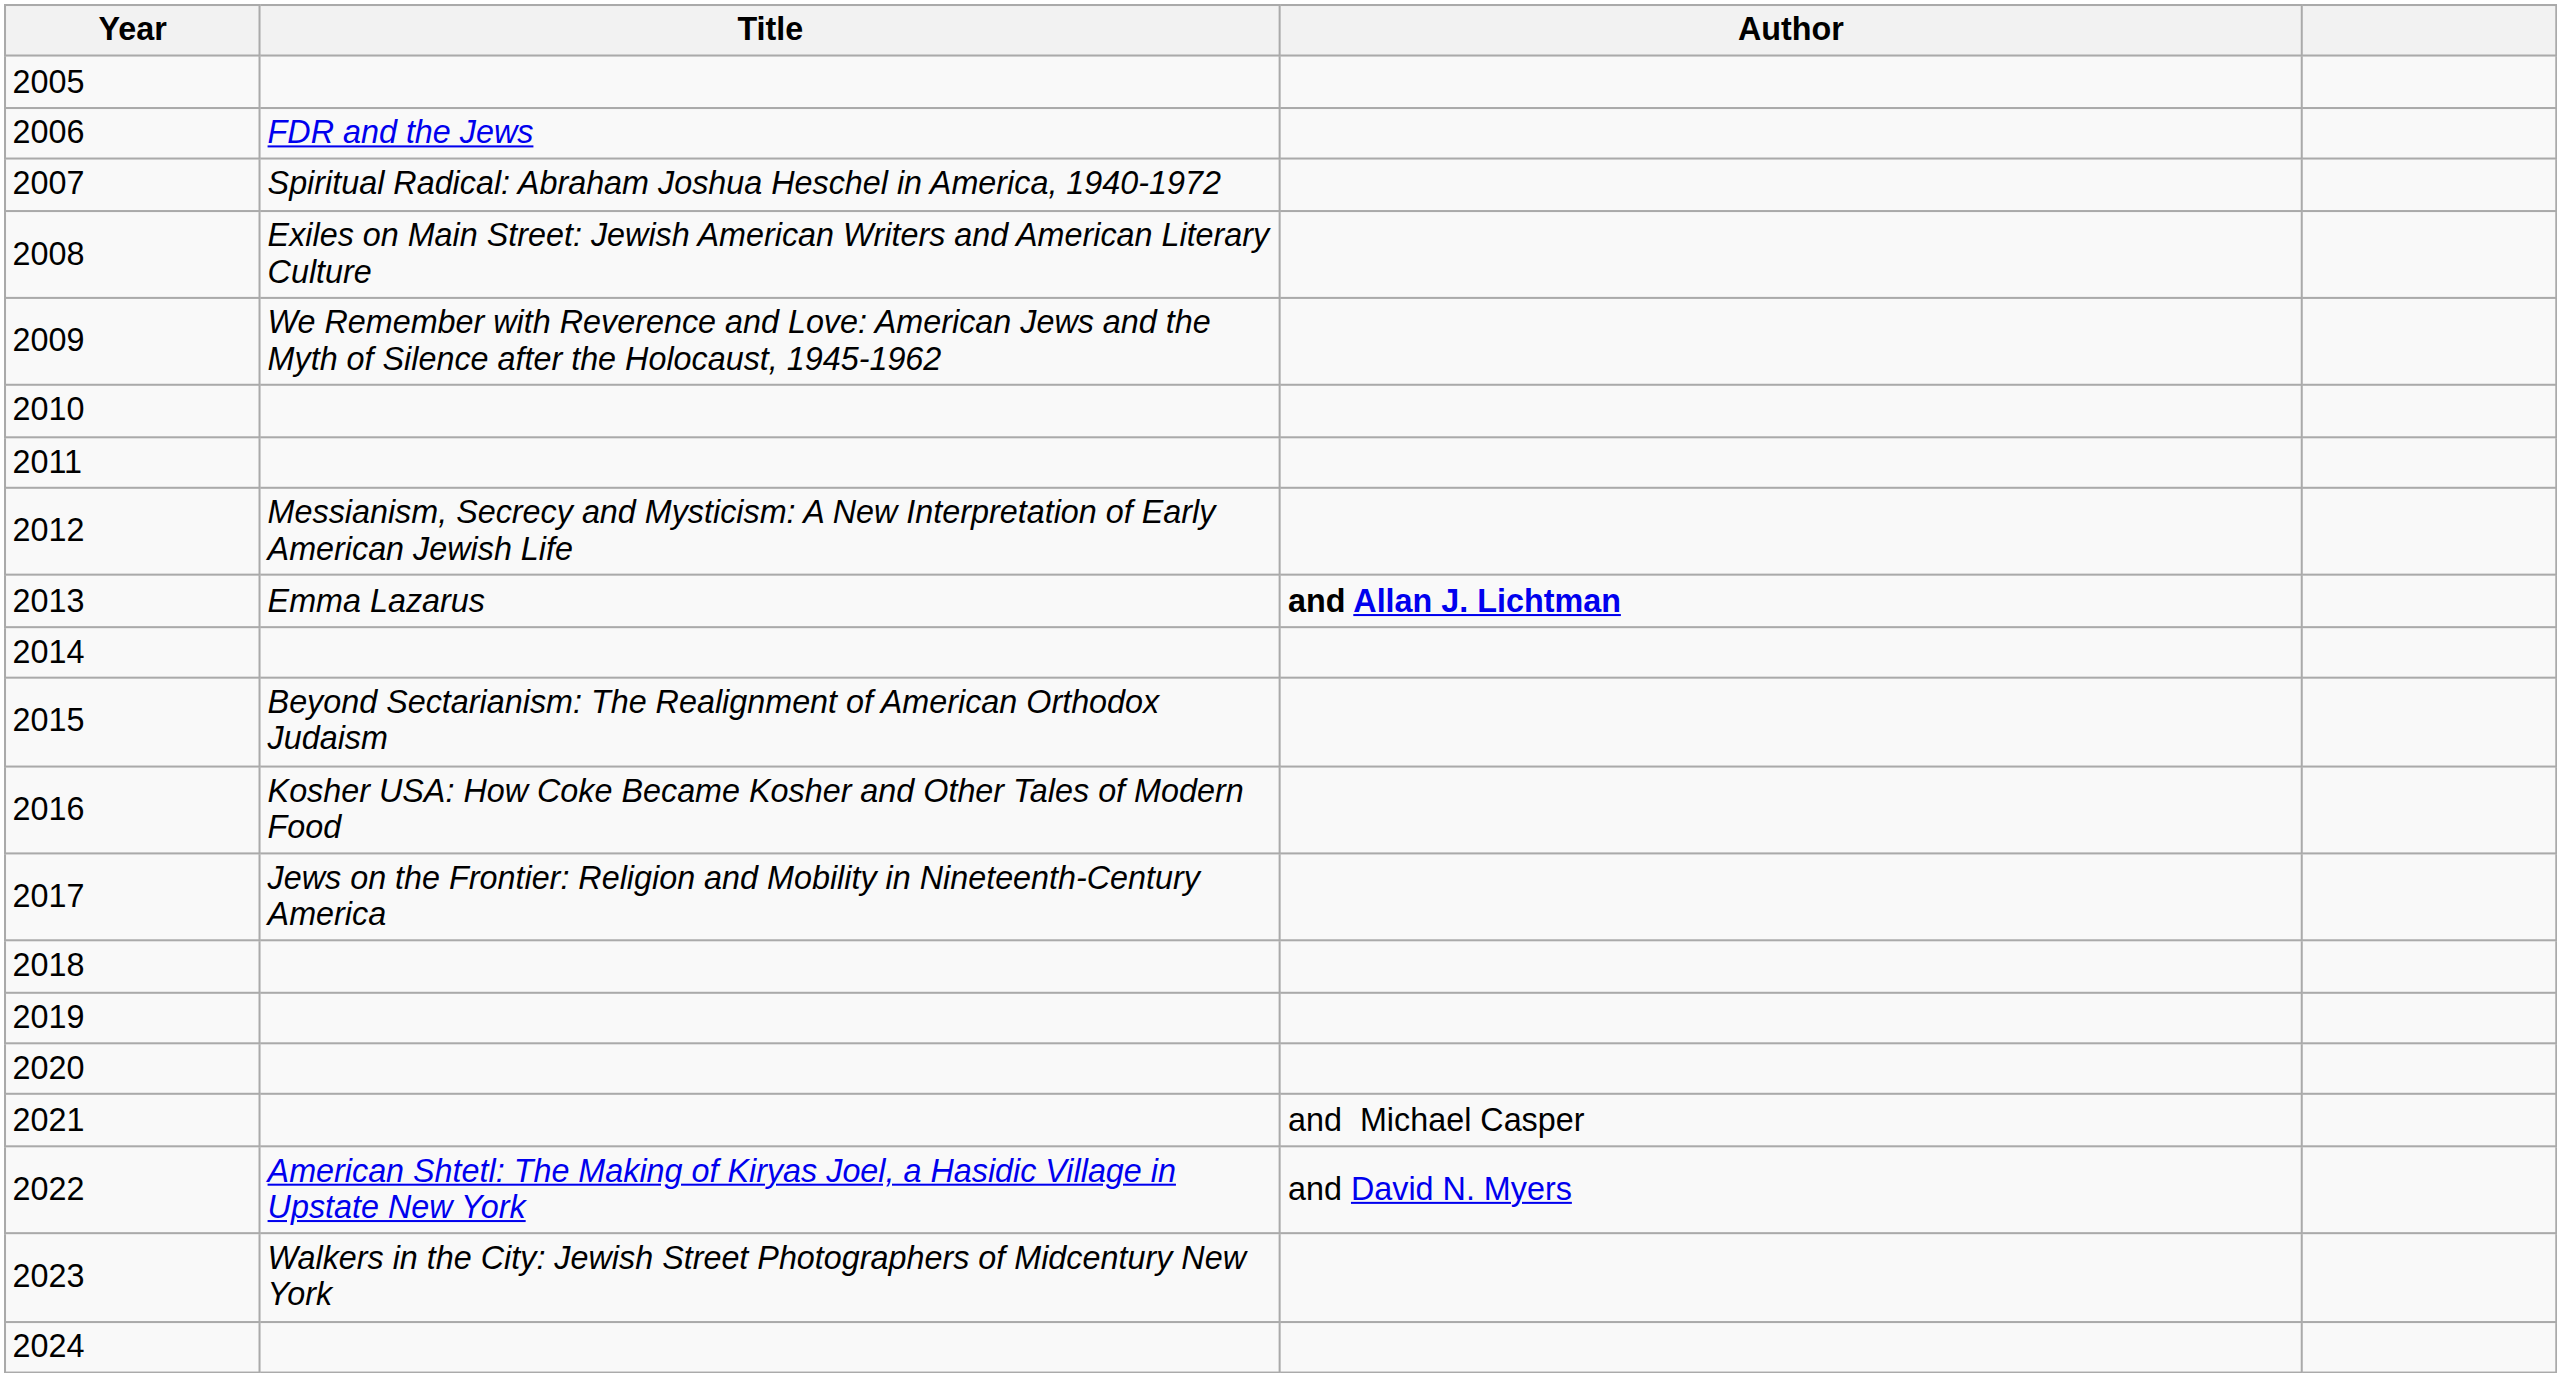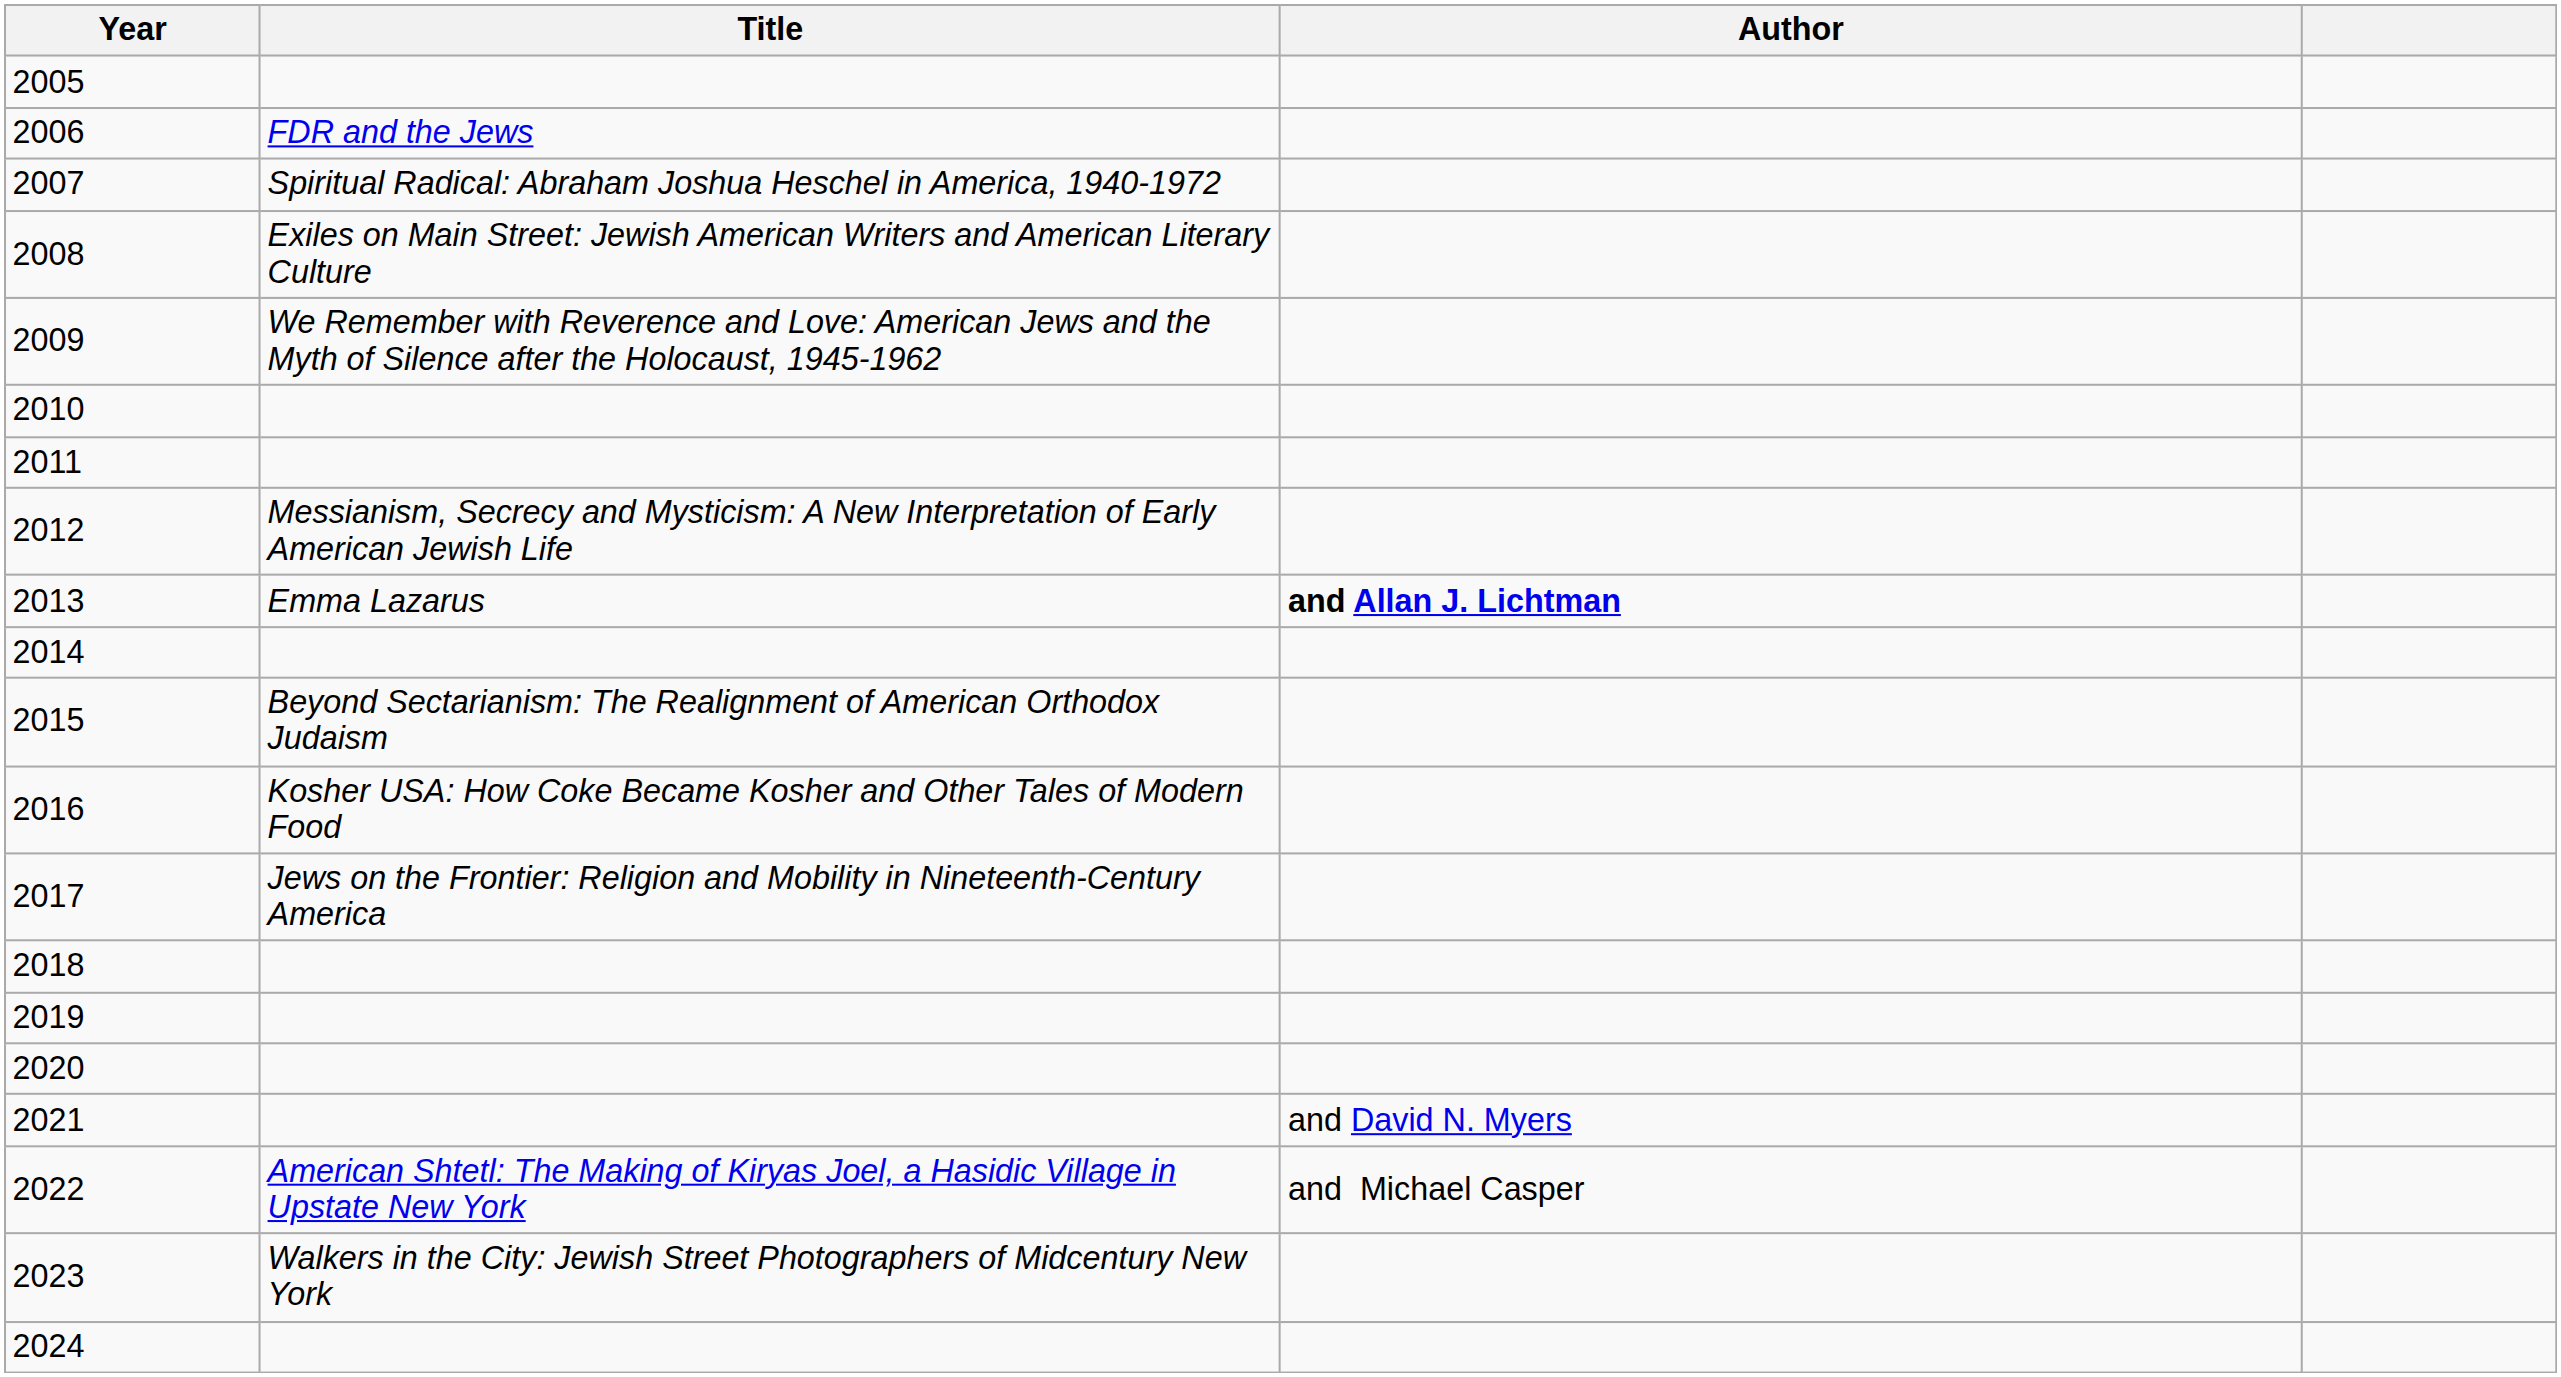2021 | Author: and Michael Casper -> and David N. Myers
2022 | Author: and David N. Myers -> and Michael Casper
